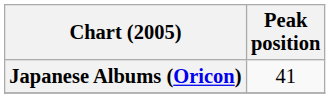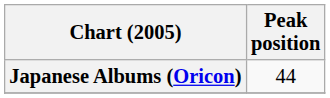Japanese Albums (Oricon) | Peak position: 41 -> 44
